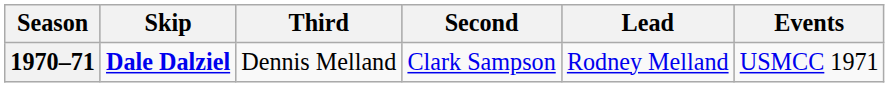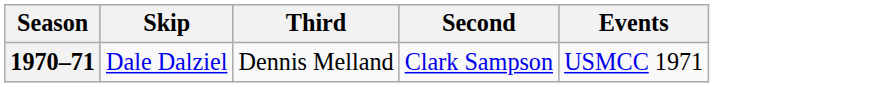- column: Lead | Rodney Melland
1970–71 | Skip: bold -> normal
